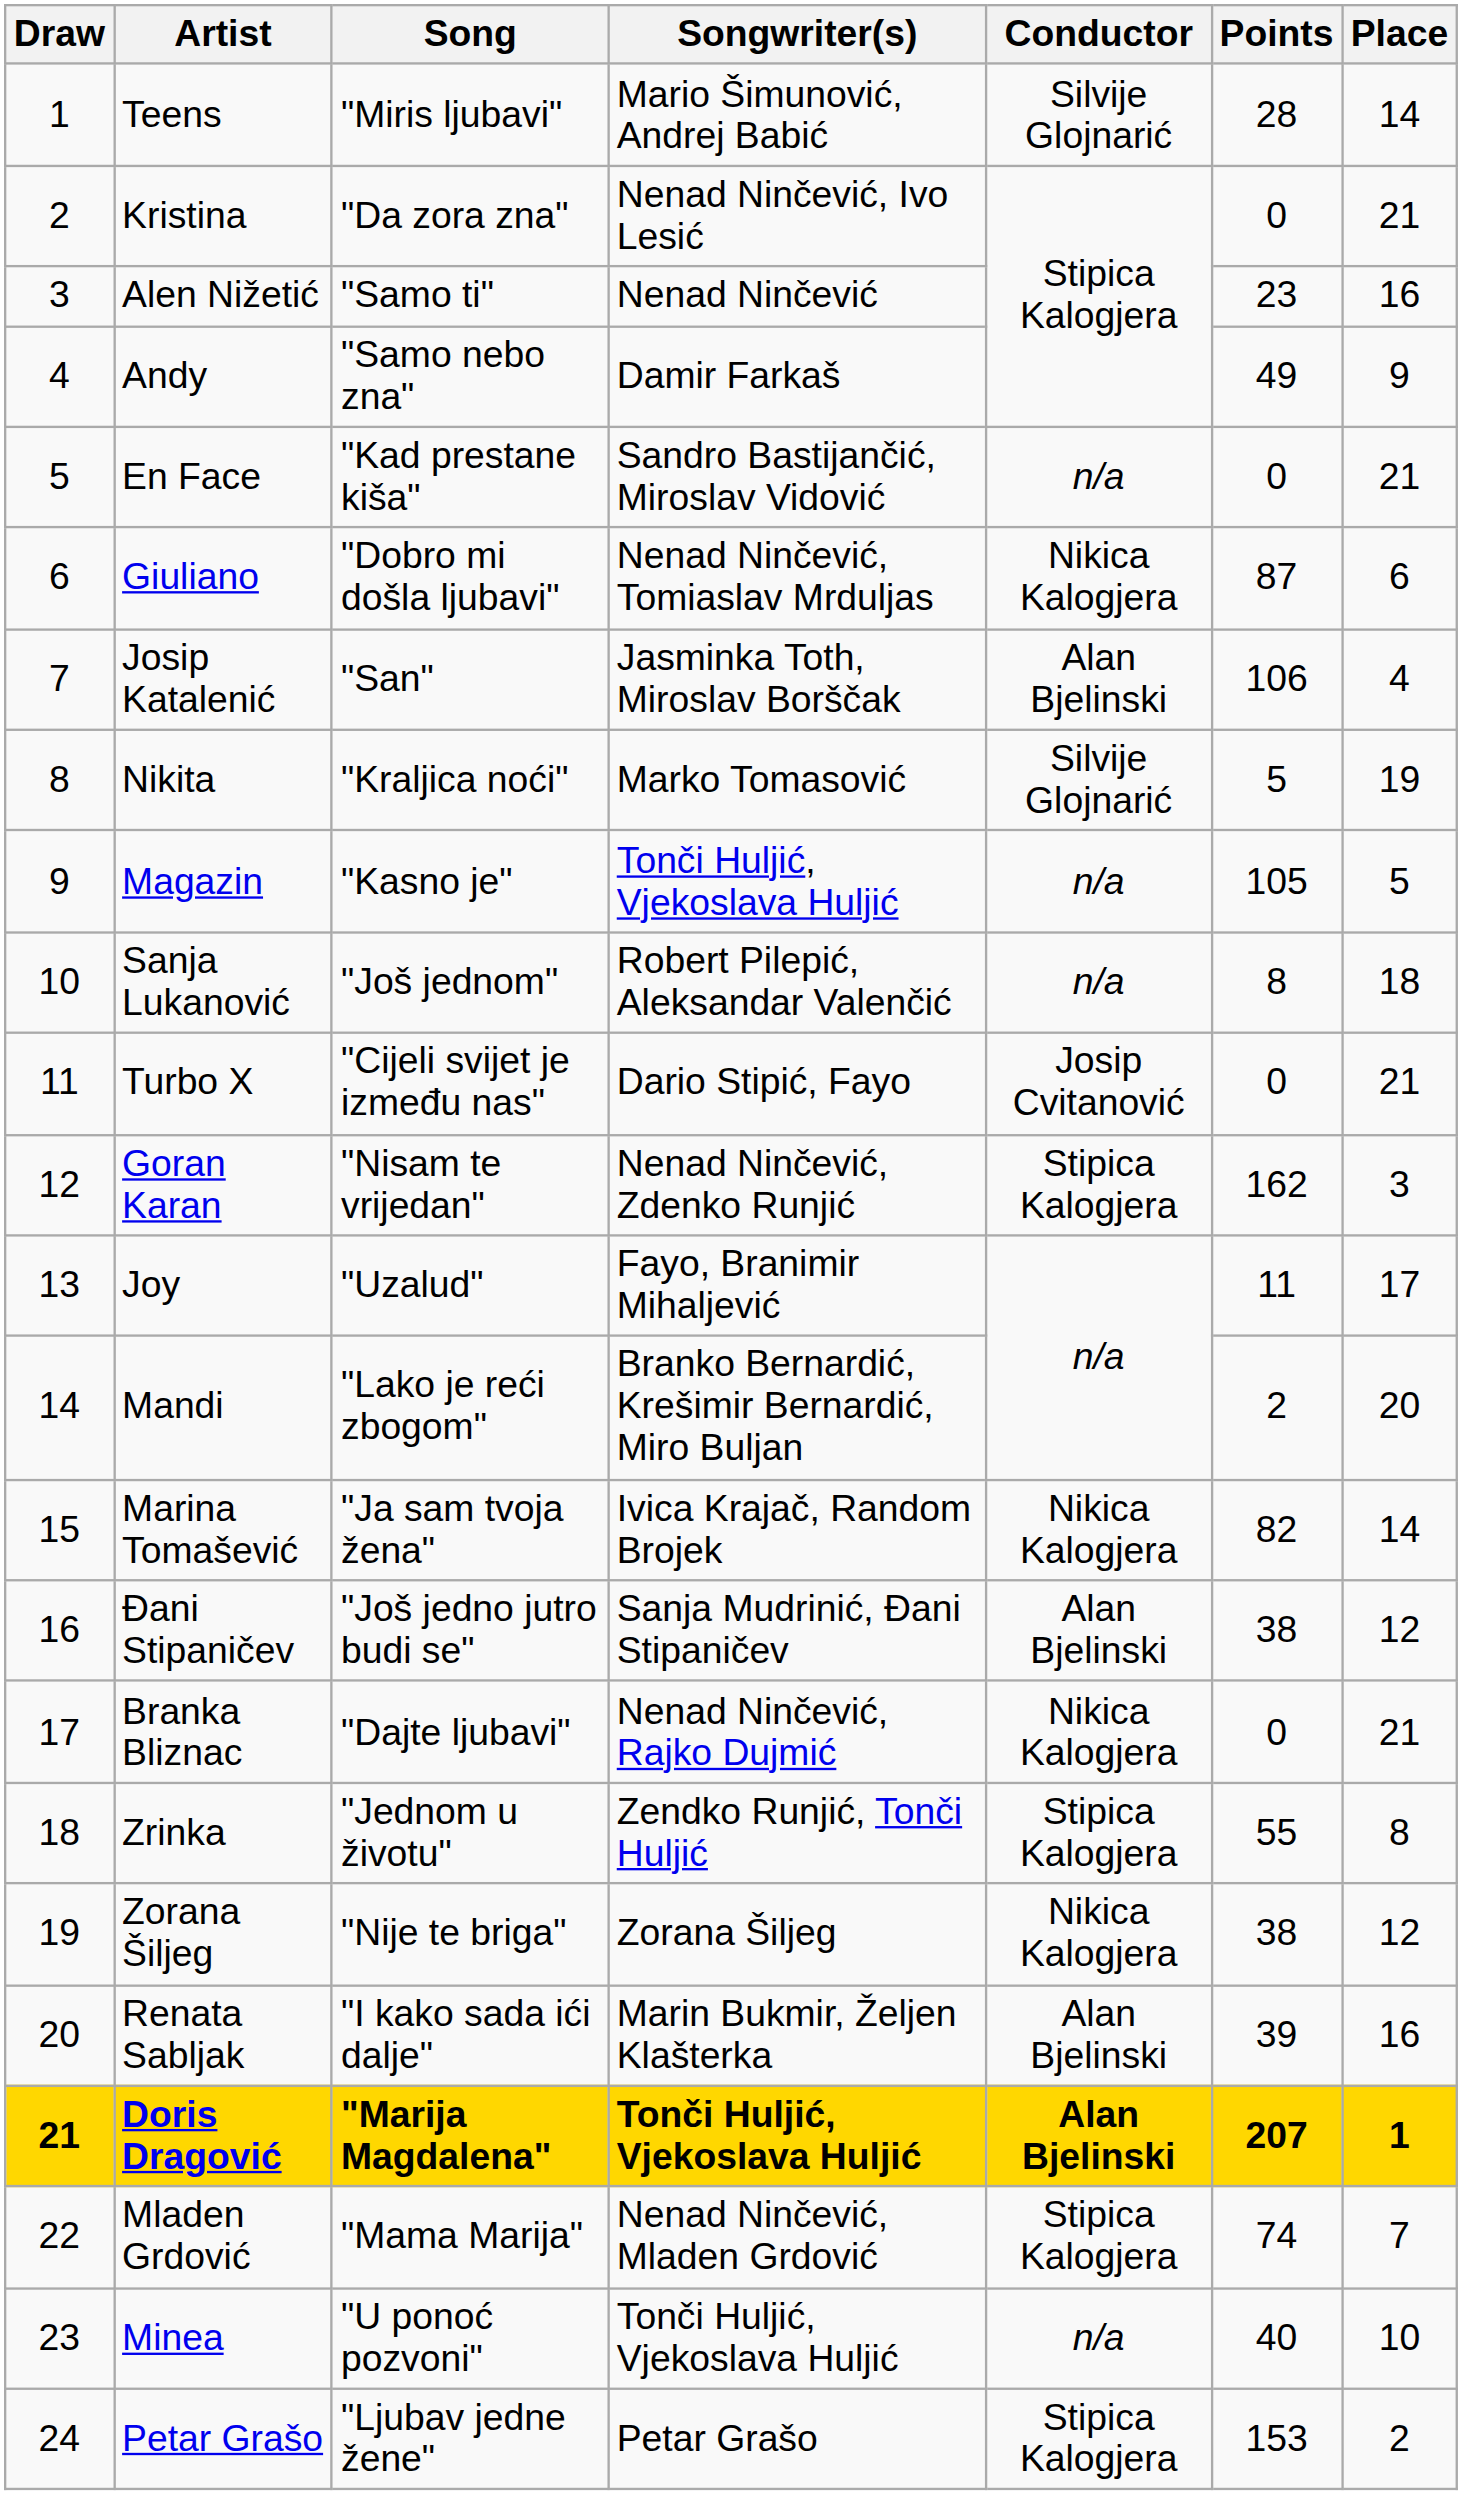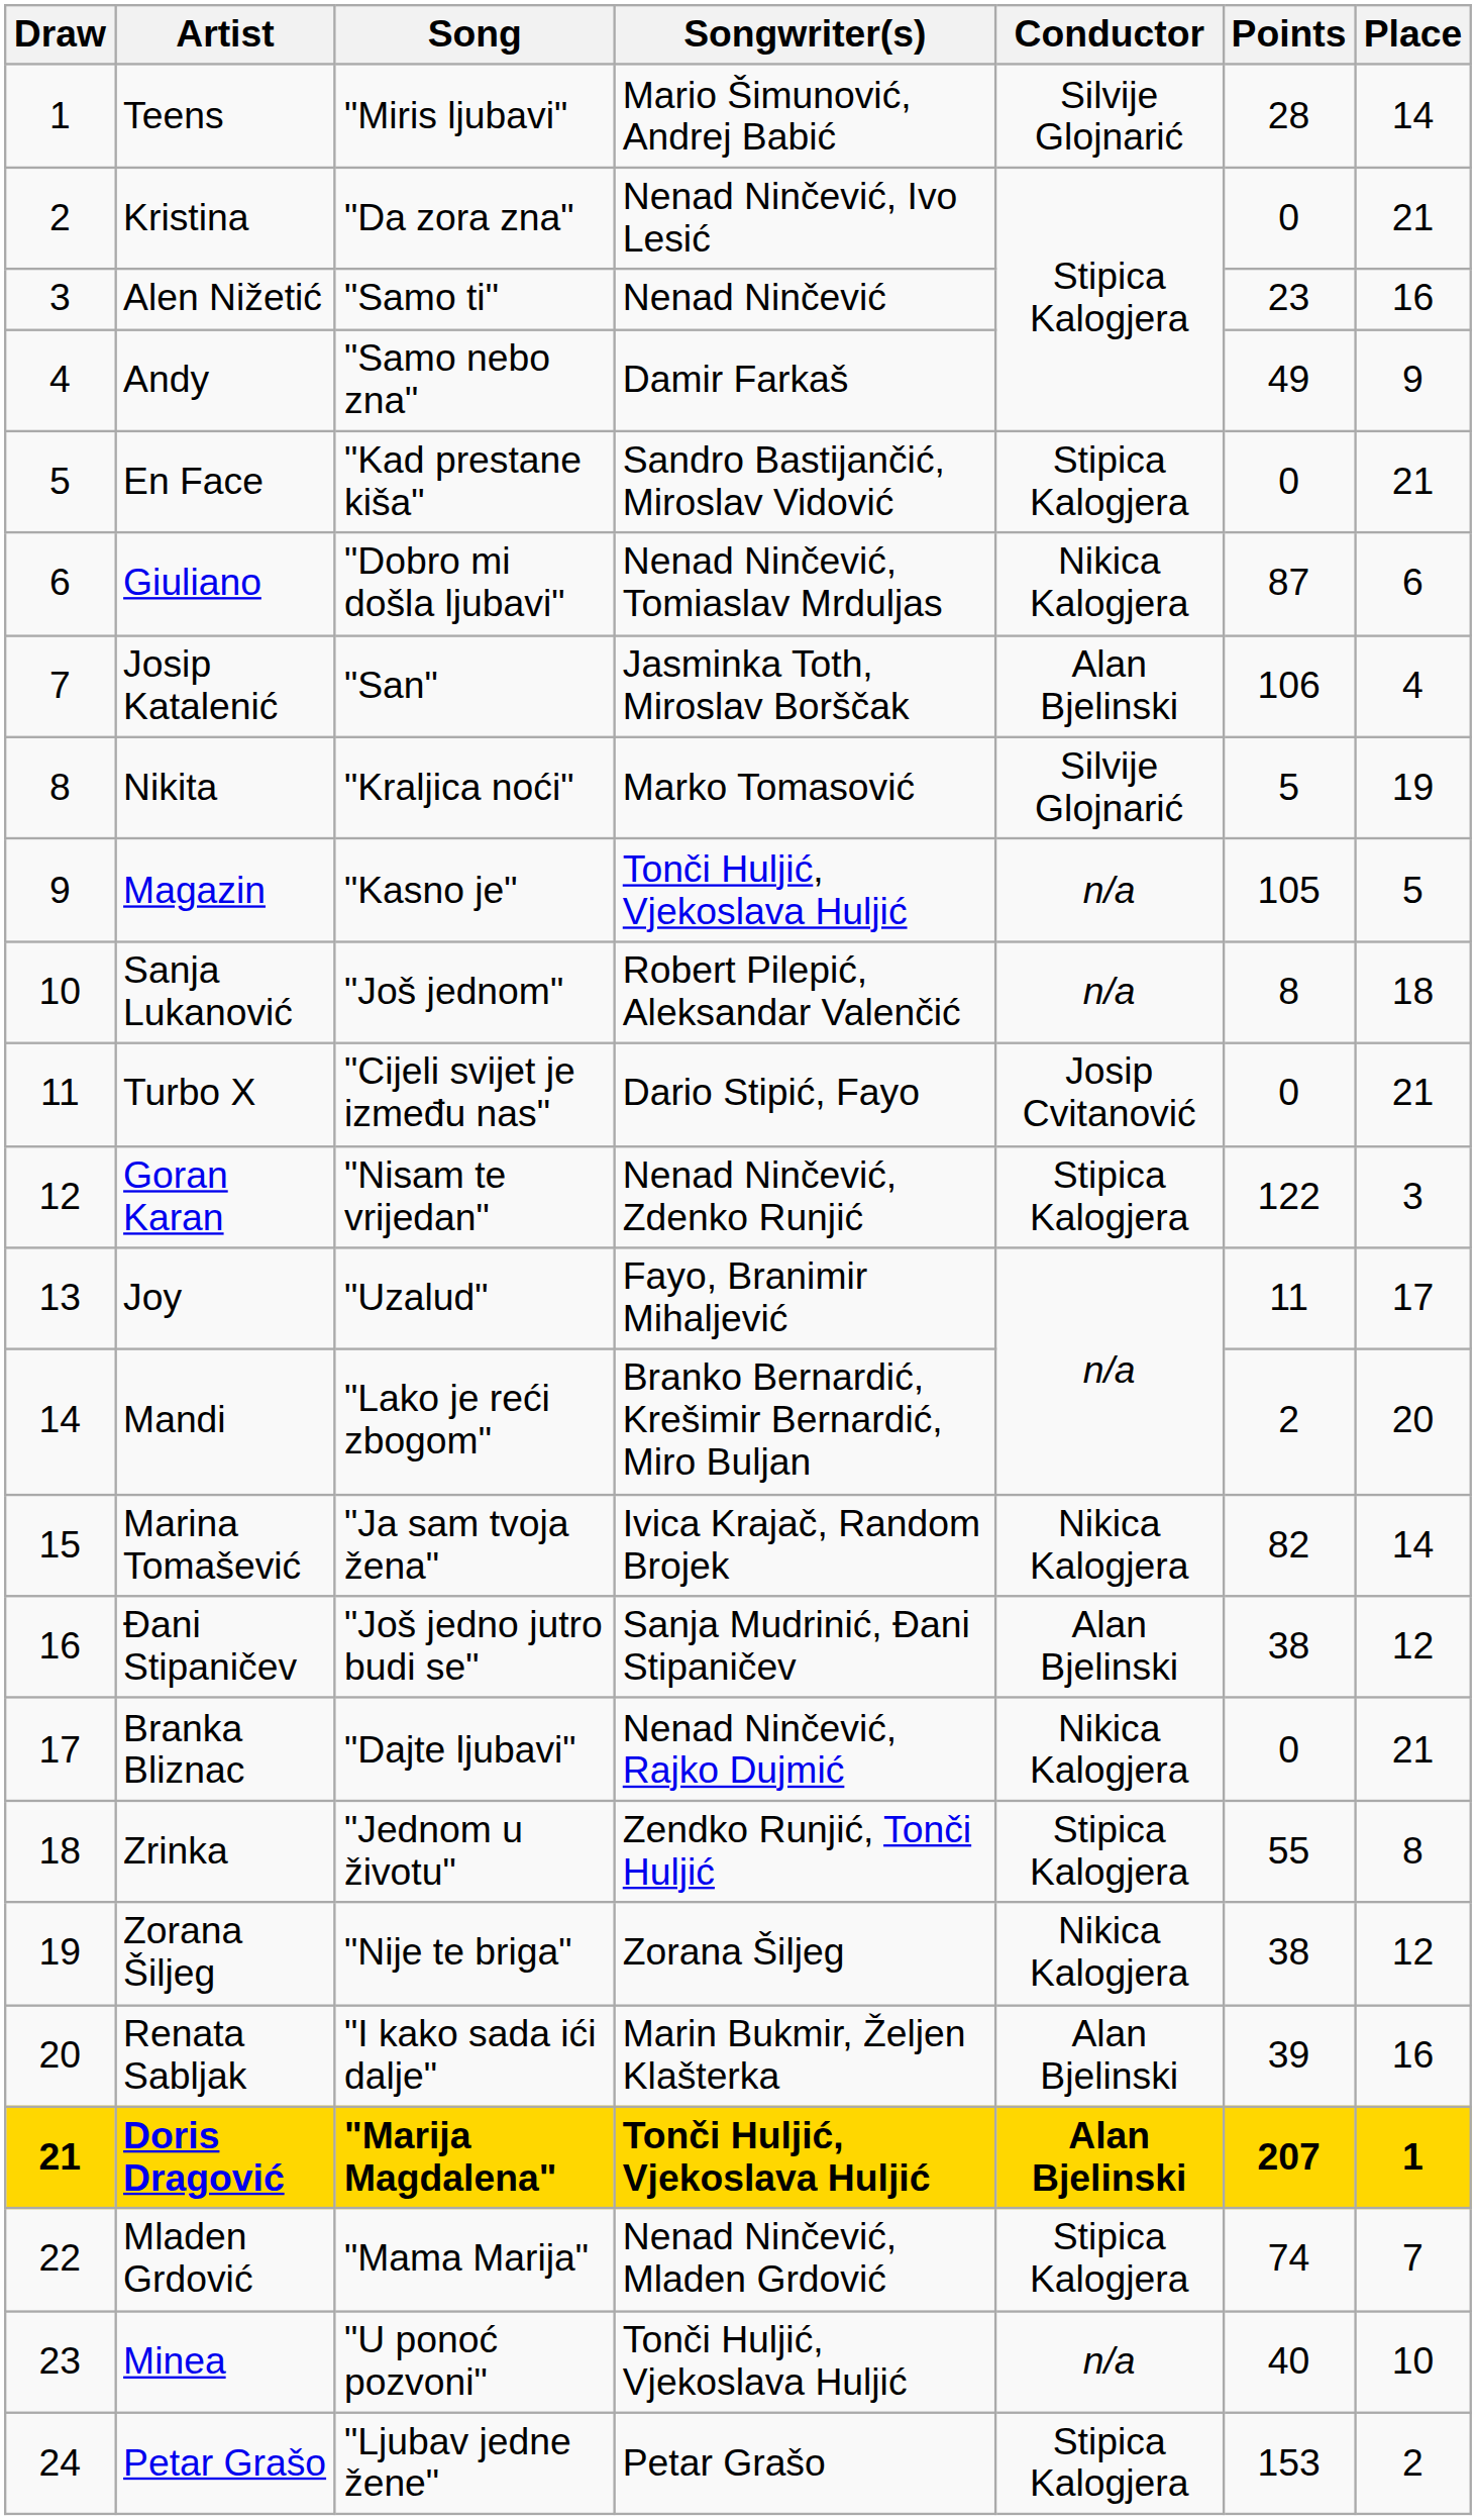En Face | Conductor: n/a -> Stipica Kalogjera
Goran Karan | Points: 162 -> 122
